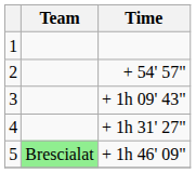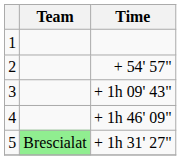4 | Time: + 1h 31' 27" -> + 1h 46' 09"
5 | Time: + 1h 46' 09" -> + 1h 31' 27"
